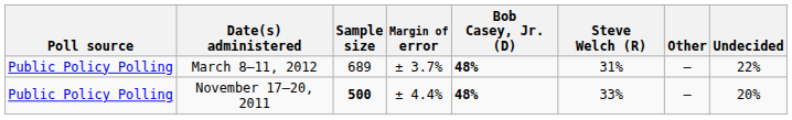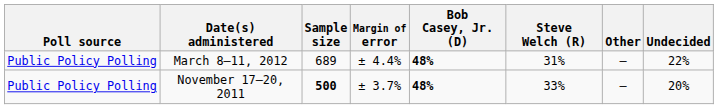March 8–11, 2012 | Margin of error: ± 3.7% -> ± 4.4%
November 17–20, 2011 | Margin of error: ± 4.4% -> ± 3.7%
